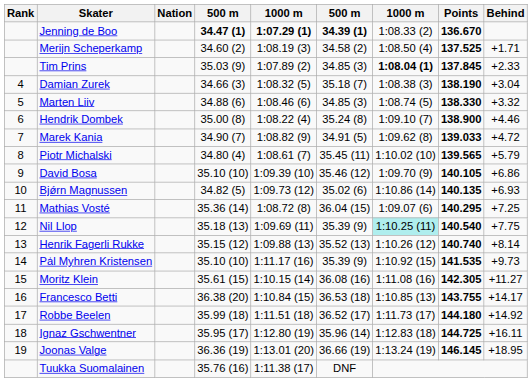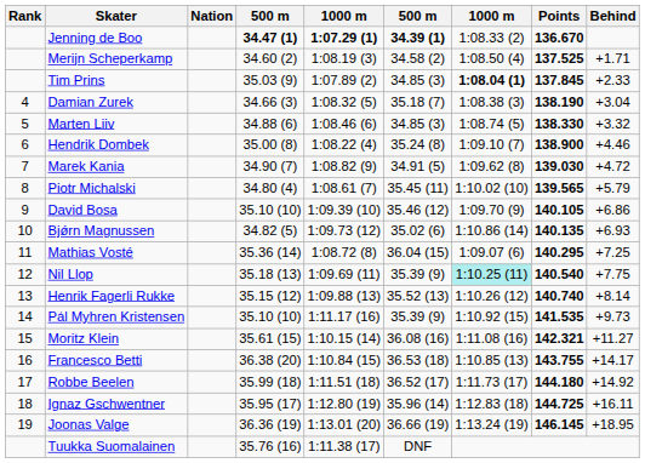Marek Kania | Points: 139.033 -> 139.030
Moritz Klein | Points: 142.305 -> 142.321
